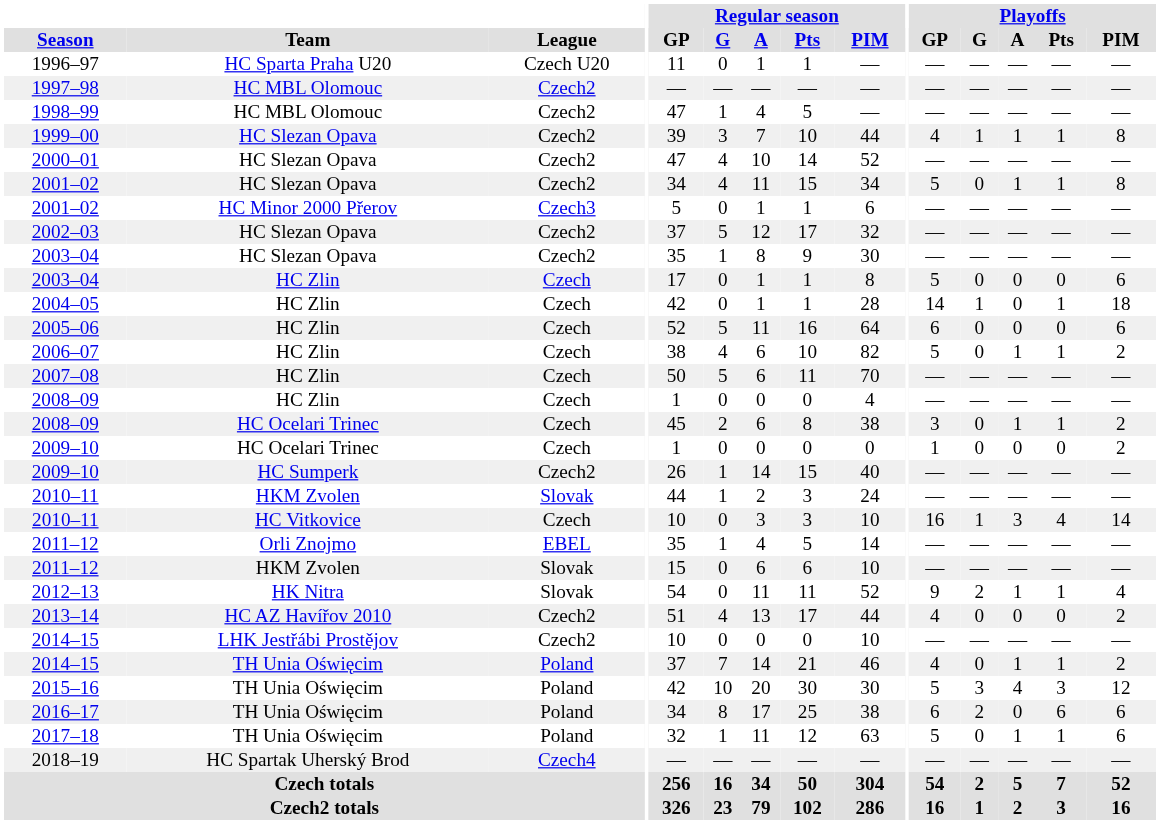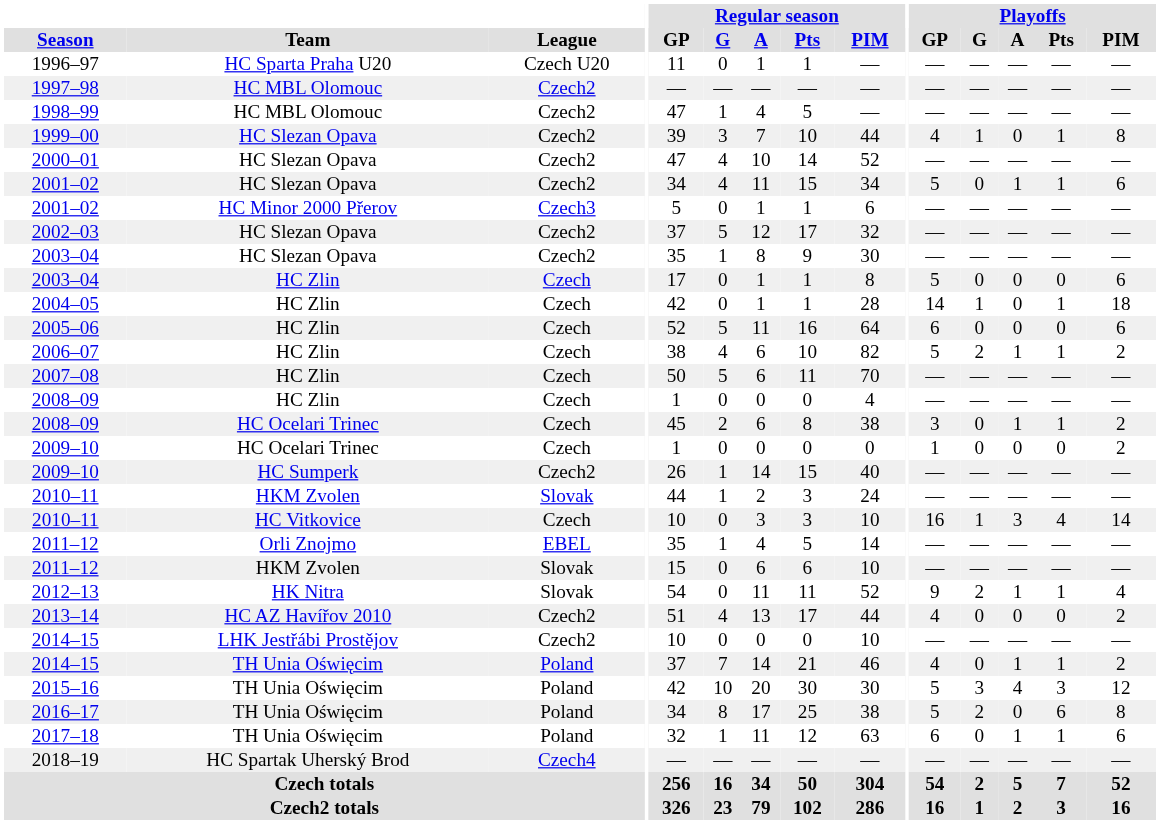1999–00 | Playoffs / A: 1 -> 0
2001–02 / HC Slezan Opava | Playoffs / PIM: 8 -> 6
2006–07 | Playoffs / G: 0 -> 2
2016–17 | Playoffs / GP: 6 -> 5
2016–17 | Playoffs / PIM: 6 -> 8
2017–18 | Playoffs / GP: 5 -> 6
